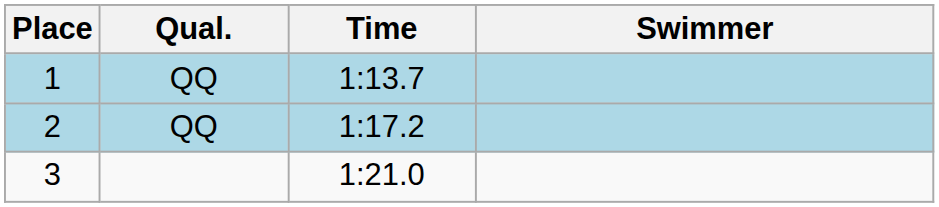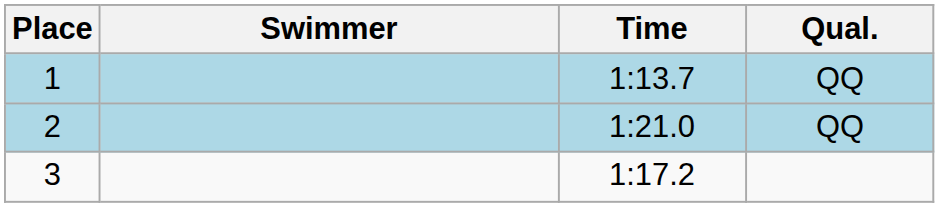columns swapped: Swimmer <-> Qual.
2 | Time: 1:17.2 -> 1:21.0
3 | Time: 1:21.0 -> 1:17.2
